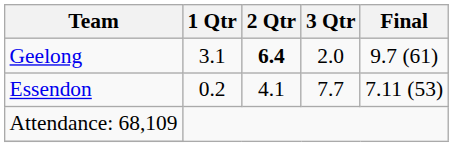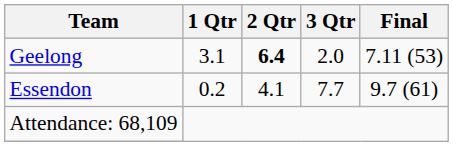Geelong | Final: 9.7 (61) -> 7.11 (53)
Essendon | Final: 7.11 (53) -> 9.7 (61)
